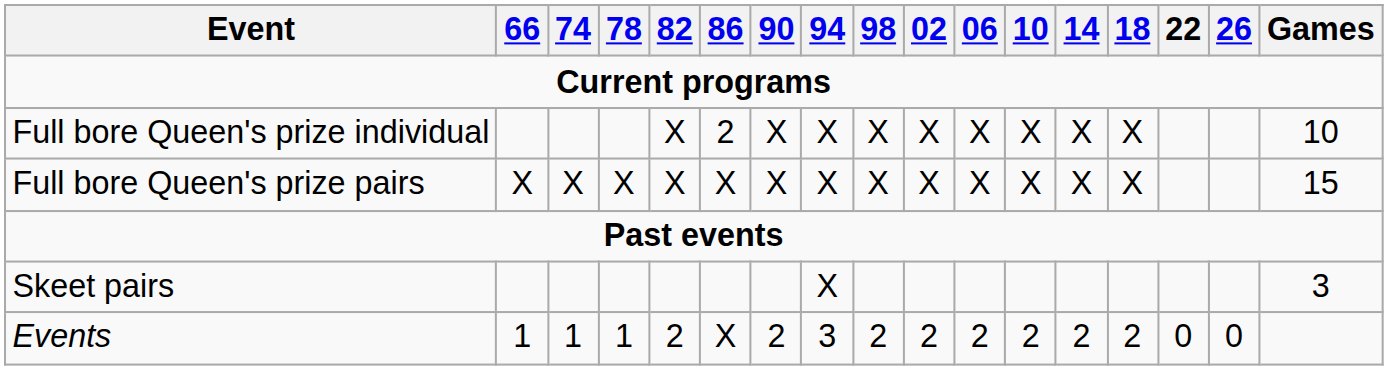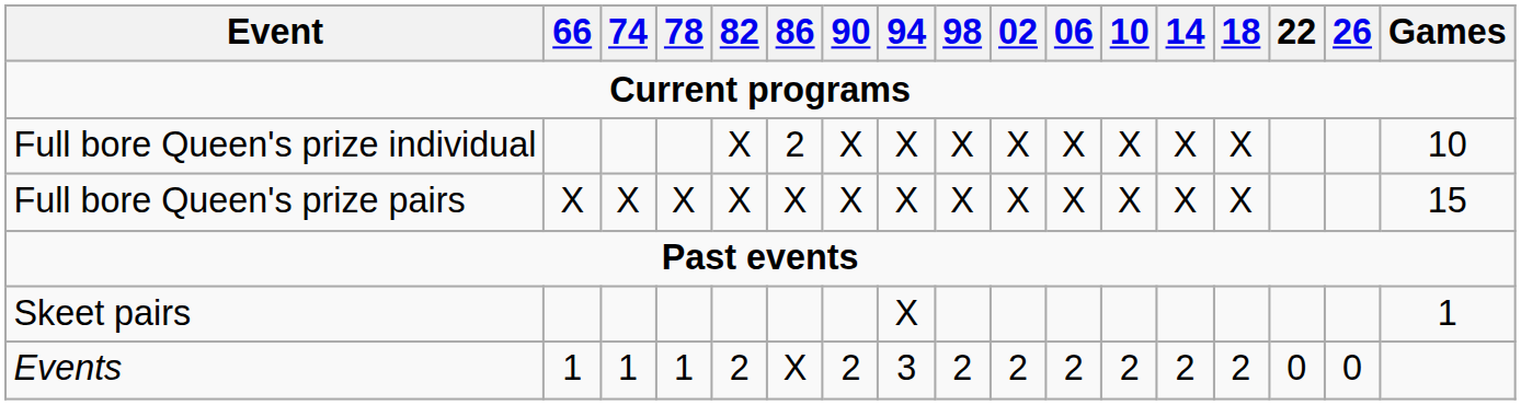Skeet pairs | Games: 3 -> 1
